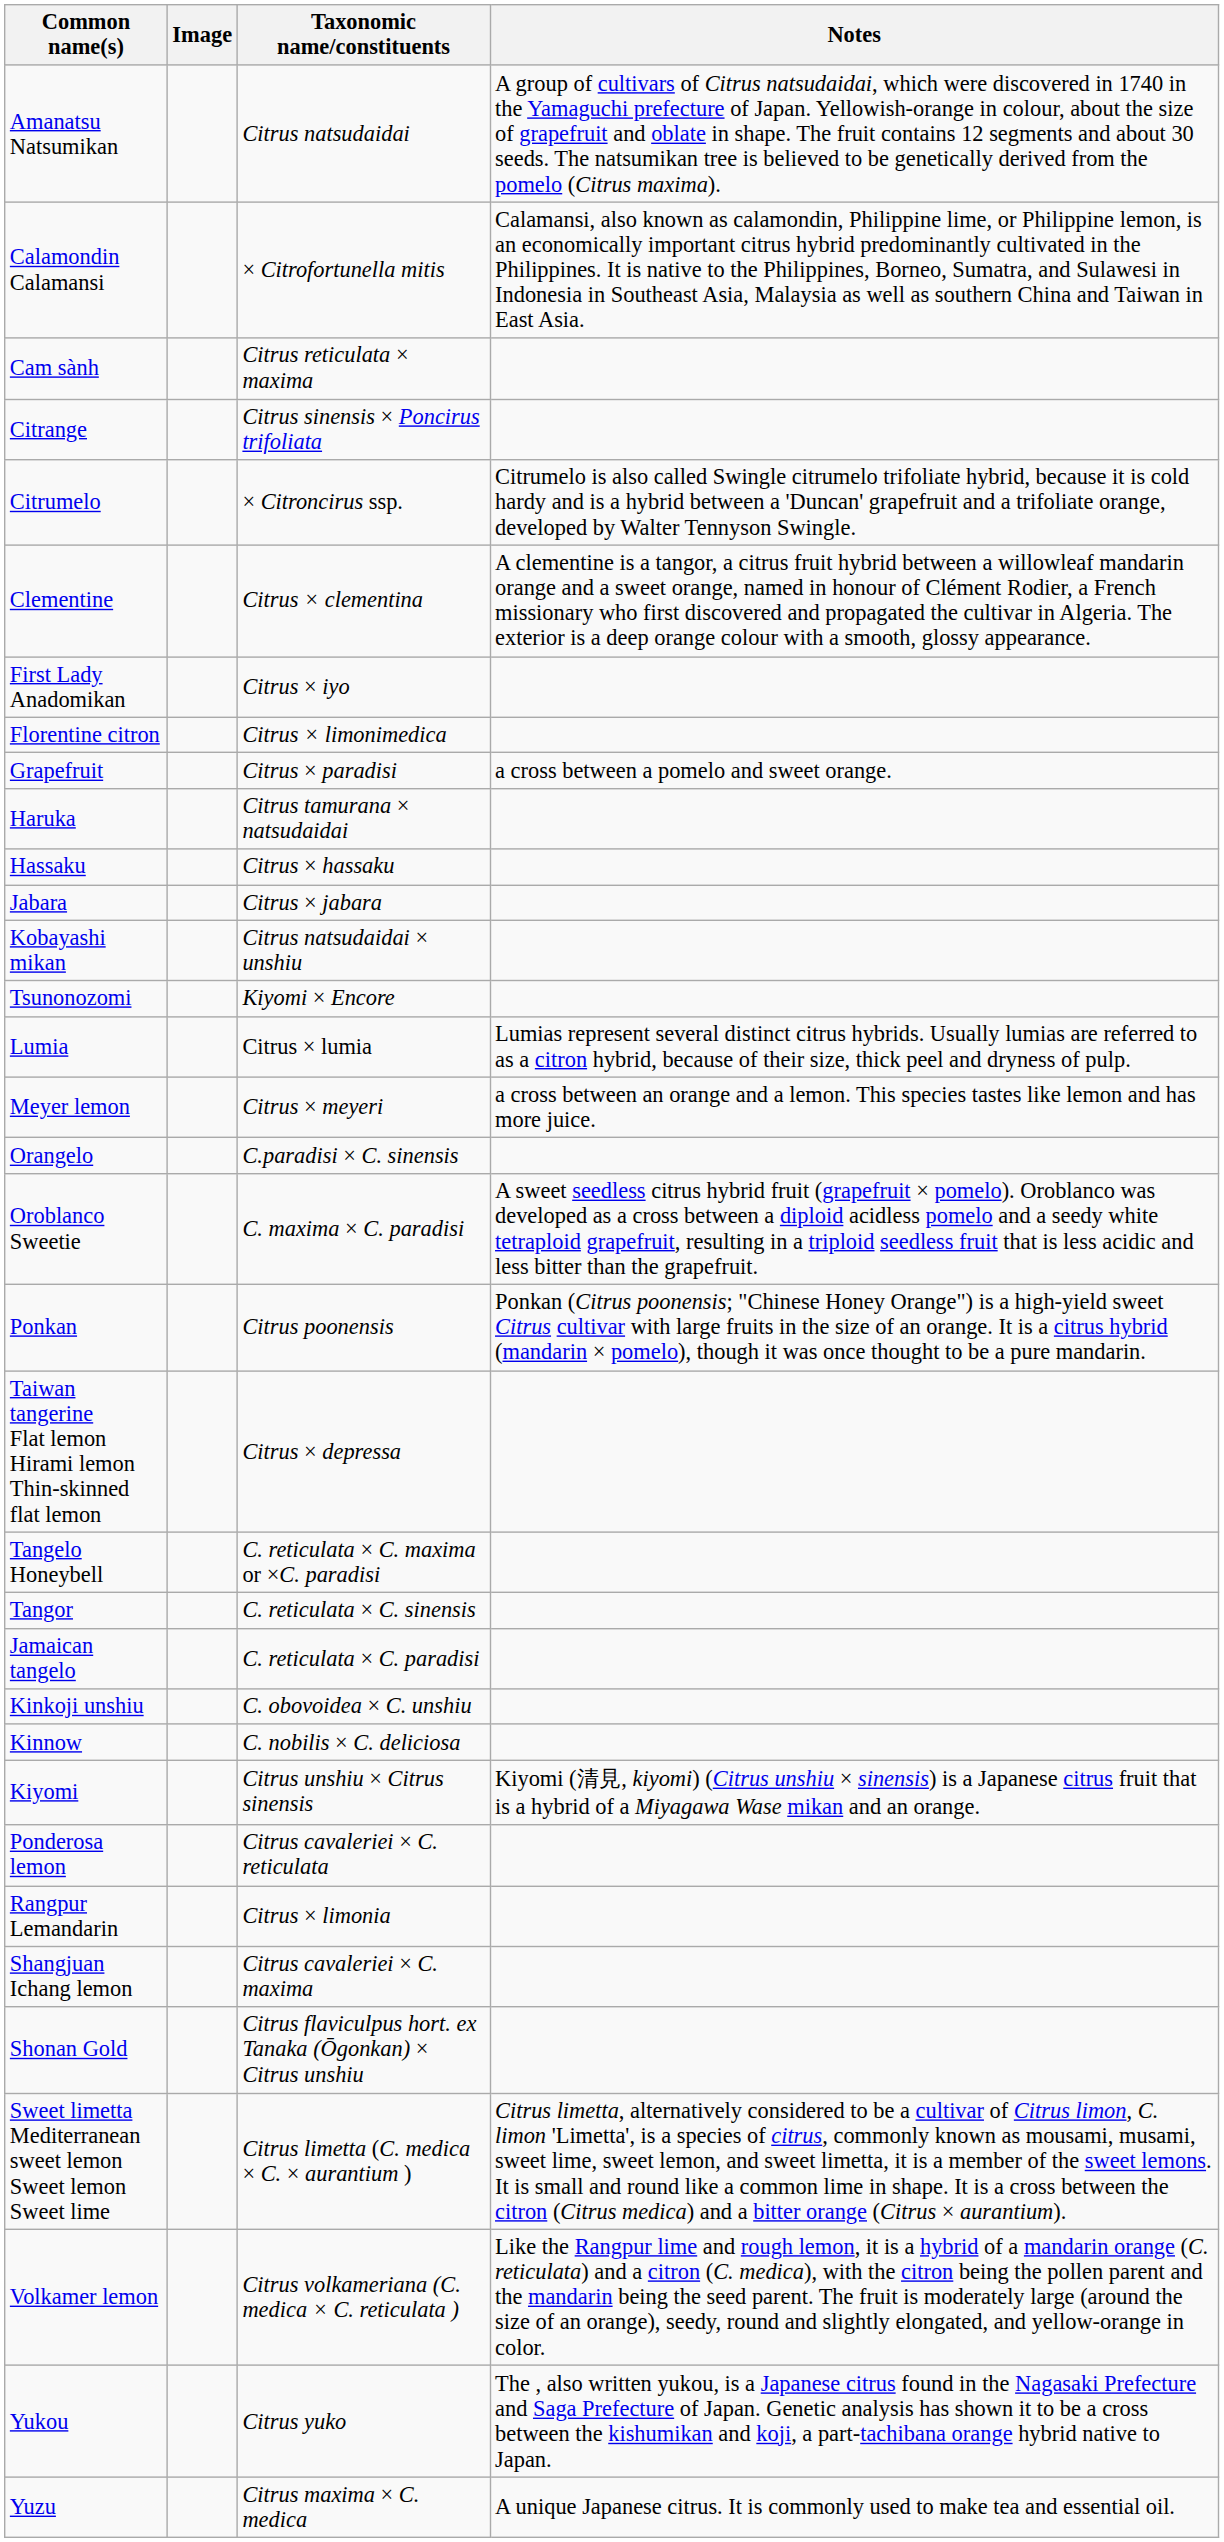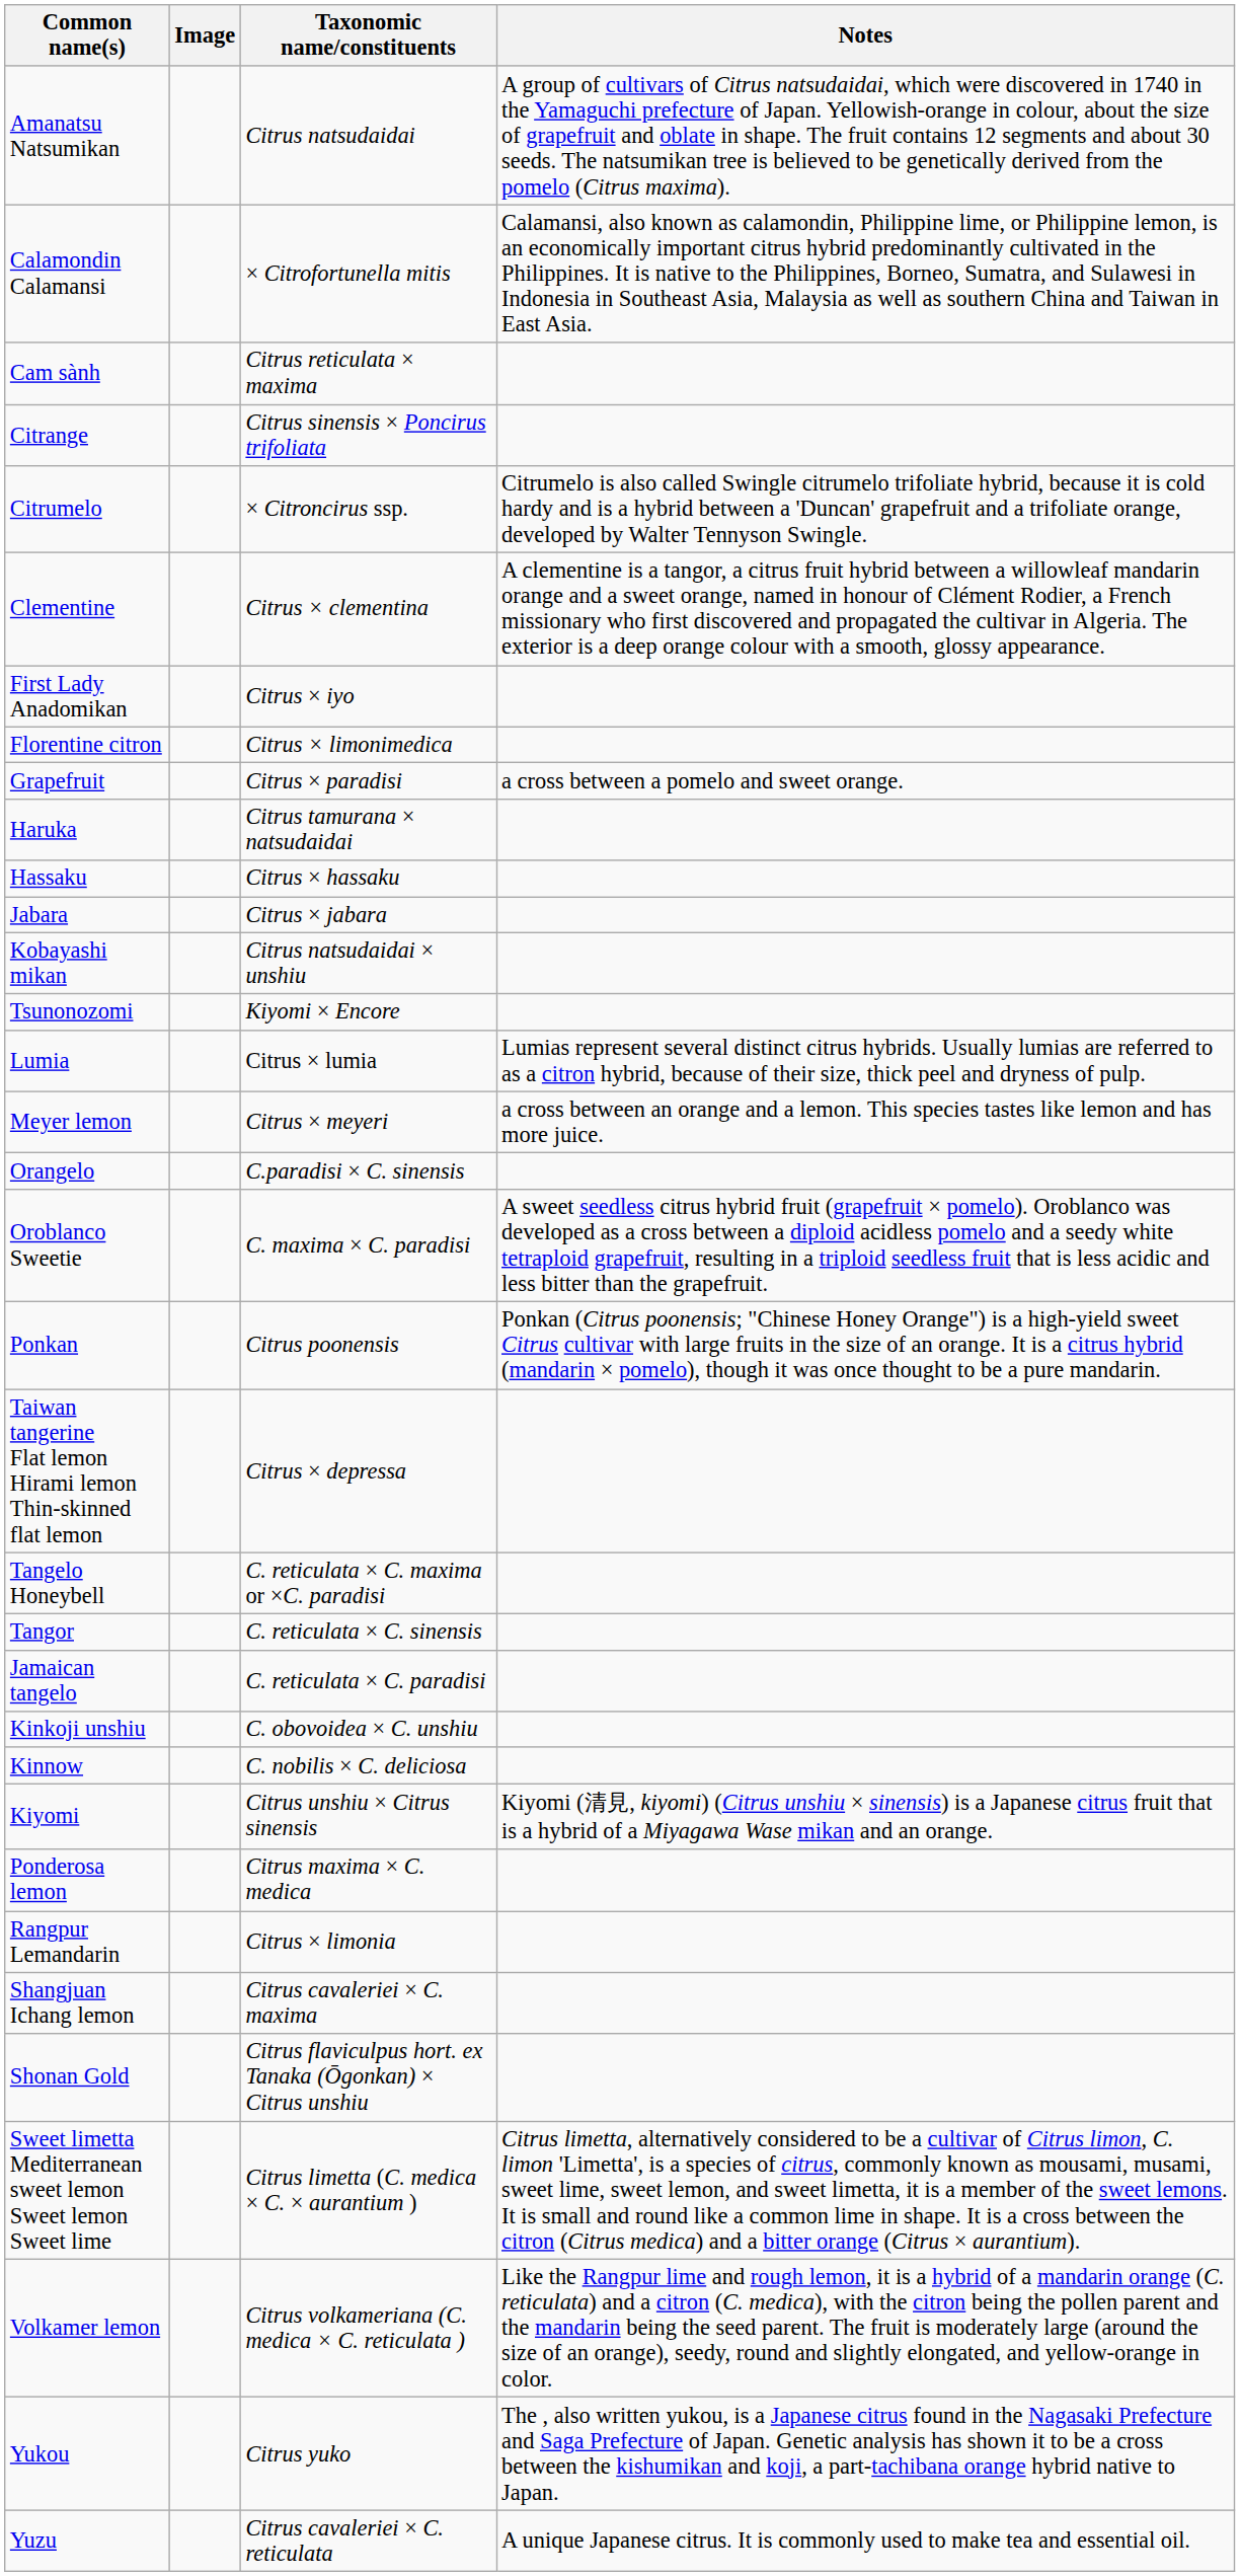Ponderosa lemon | Taxonomic name/constituents: Citrus cavaleriei × C. reticulata -> Citrus maxima × C. medica
Yuzu | Taxonomic name/constituents: Citrus maxima × C. medica -> Citrus cavaleriei × C. reticulata
